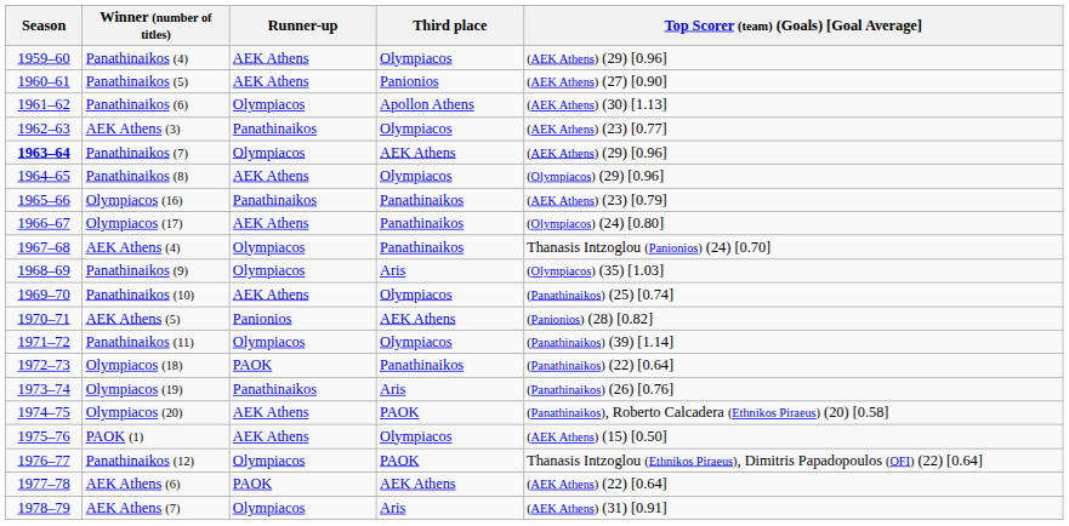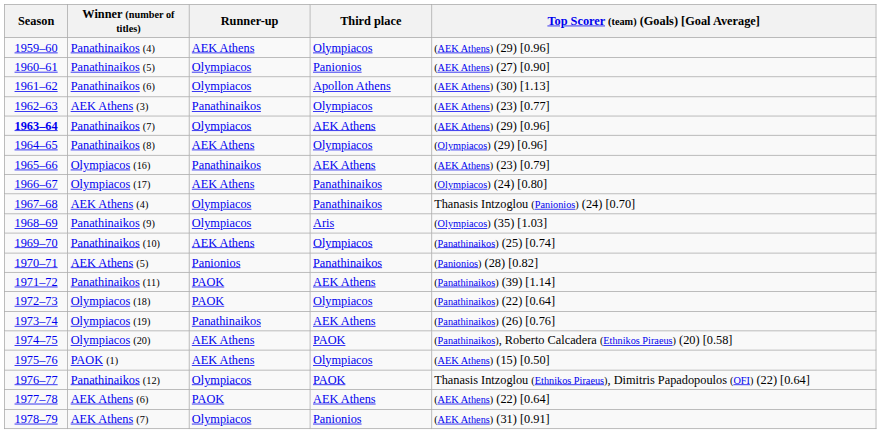Panathinaikos (5) | Runner-up: AEK Athens -> Olympiacos
Olympiacos (16) | Third place: Panathinaikos -> AEK Athens
AEK Athens (5) | Third place: AEK Athens -> Panathinaikos
Panathinaikos (11) | Runner-up: Olympiacos -> PAOK
Panathinaikos (11) | Third place: Olympiacos -> AEK Athens
Olympiacos (18) | Third place: Panathinaikos -> Olympiacos
Olympiacos (19) | Third place: Aris -> AEK Athens
AEK Athens (7) | Third place: Aris -> Panionios
